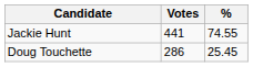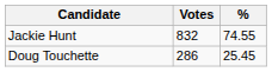Jackie Hunt | Votes: 441 -> 832
